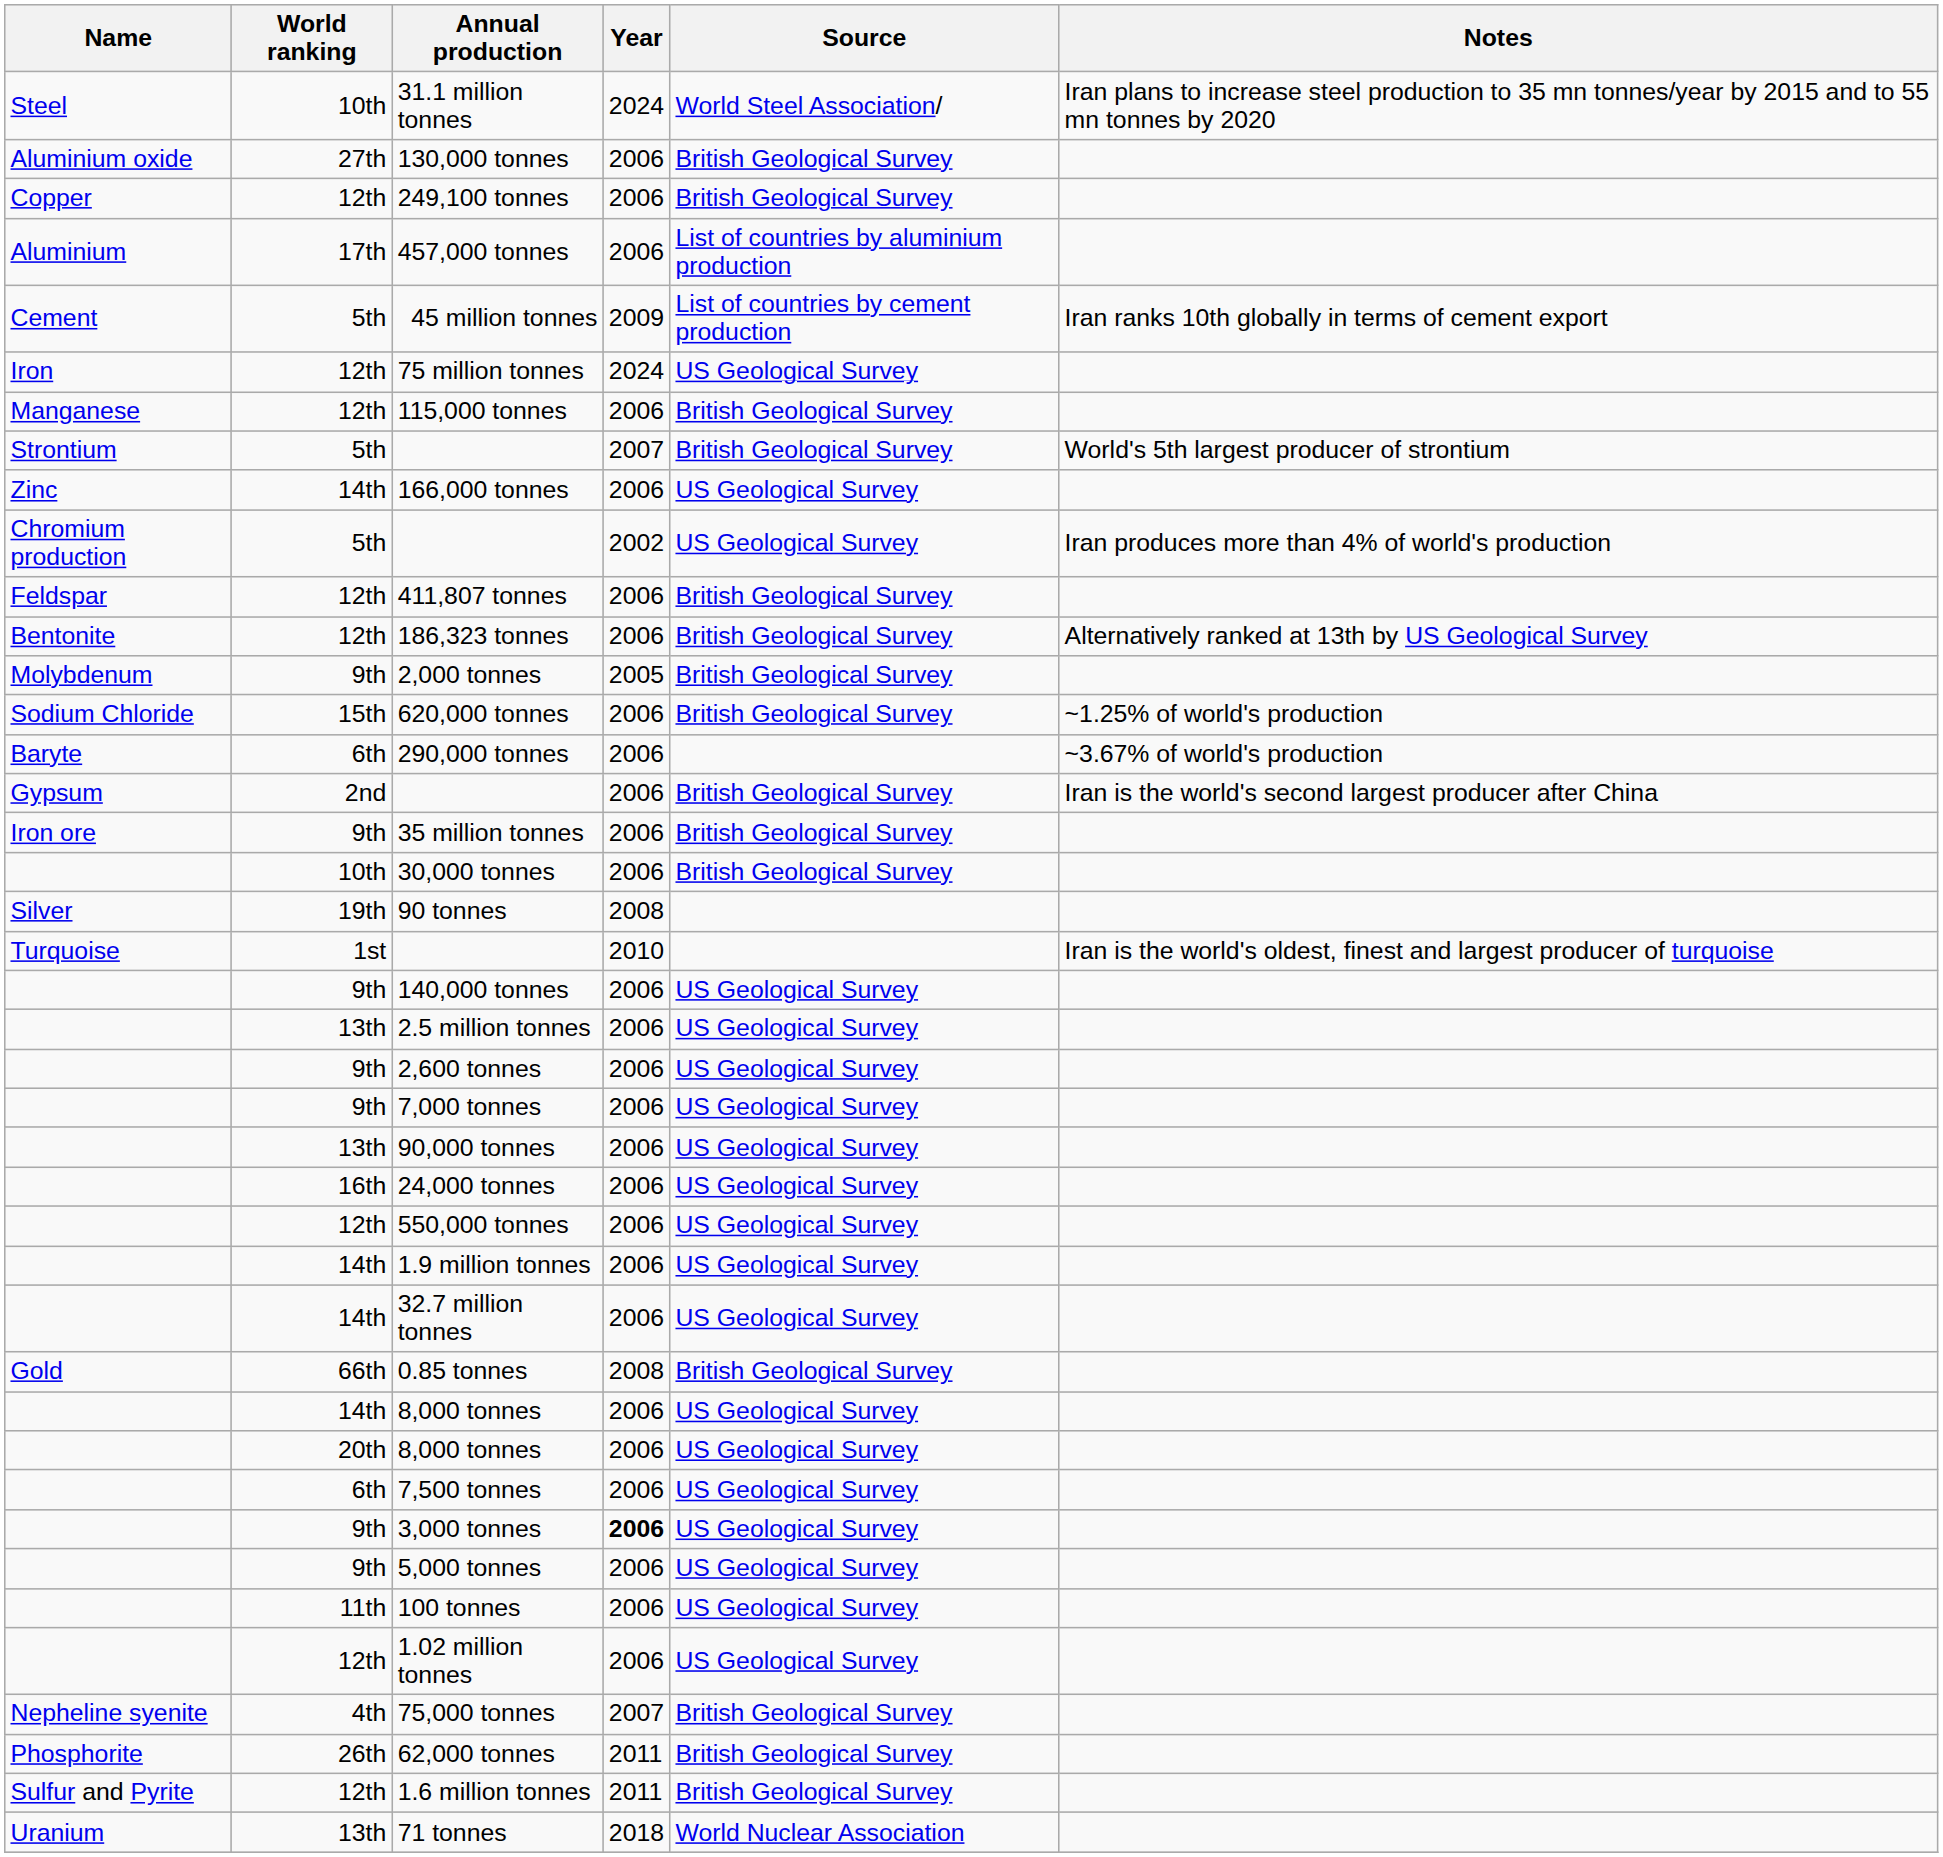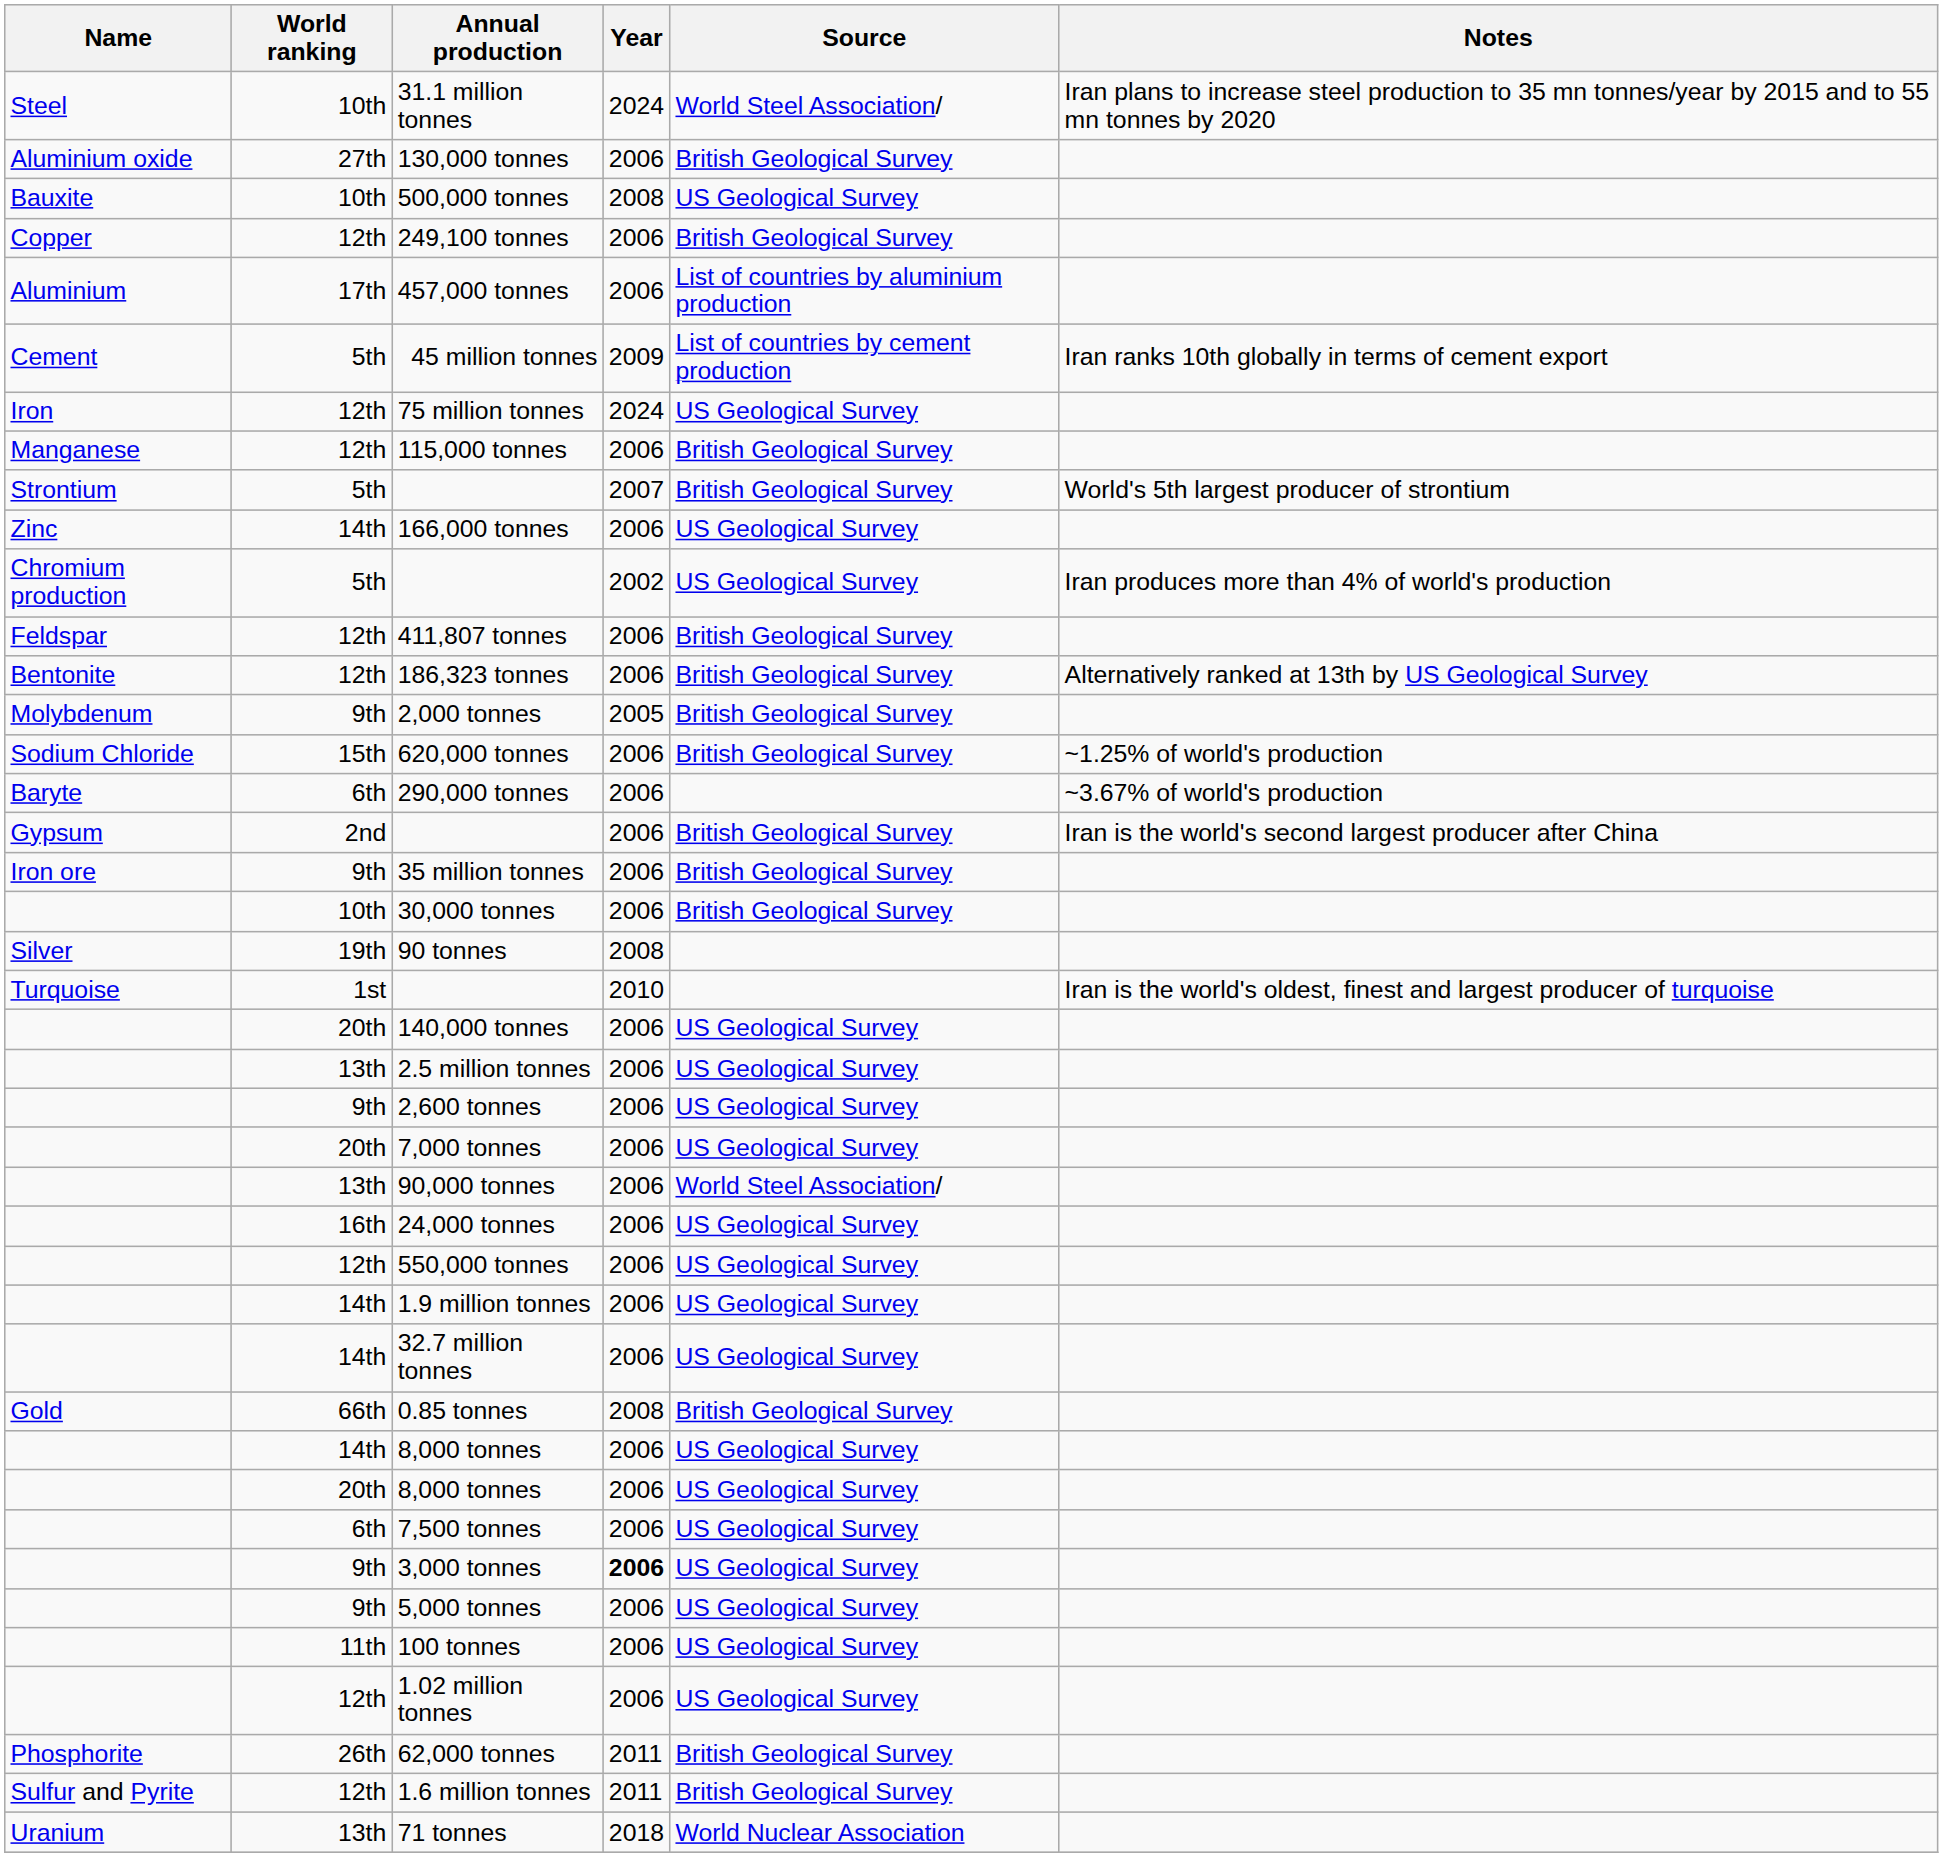+ row: Bauxite | 10th | 500,000 tonnes | 2008 | US Geological Survey
140,000 tonnes | World ranking: 9th -> 20th
7,000 tonnes | World ranking: 9th -> 20th
90,000 tonnes | Source: US Geological Survey -> World Steel Association/
- row: Nepheline syenite | 4th | 75,000 tonnes | 2007 | British Geological Survey
